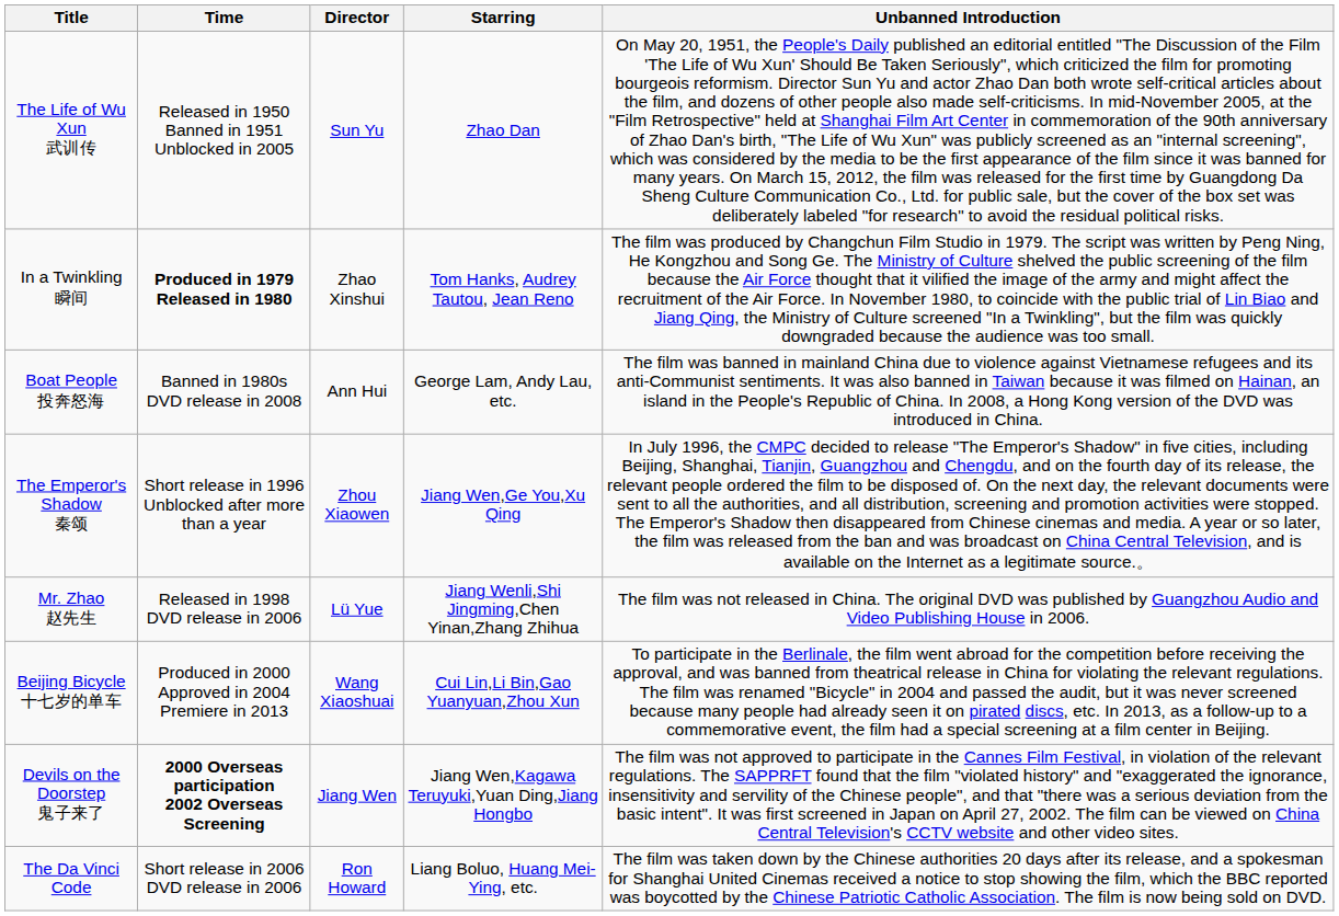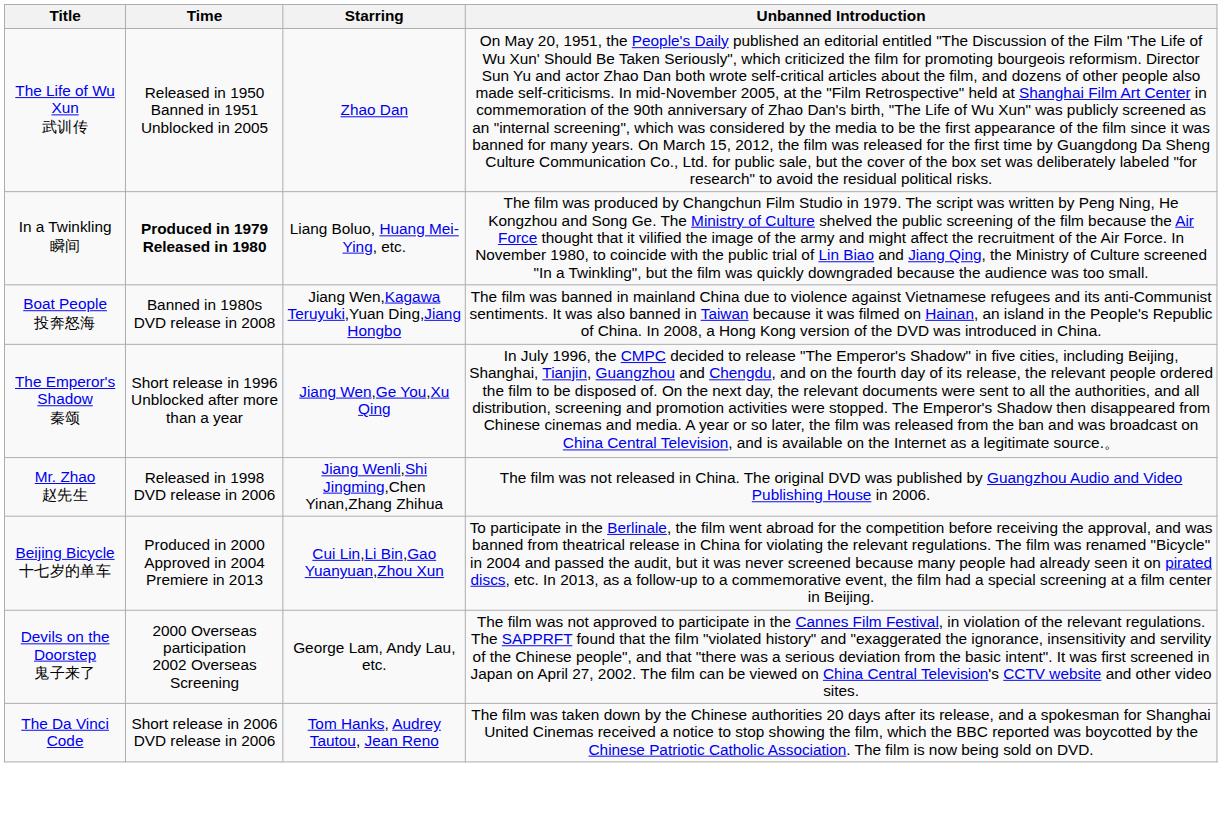- column: Director | Sun Yu | Zhao Xinshui | Ann Hui | Zhou Xiaowen | Lü Yue | Wang Xiaoshuai | Jiang Wen | Ron Howard
In a Twinkling 瞬间 | Starring: Tom Hanks, Audrey Tautou, Jean Reno -> Liang Boluo, Huang Mei-Ying, etc.
Boat People 投奔怒海 | Starring: George Lam, Andy Lau, etc. -> Jiang Wen,Kagawa Teruyuki,Yuan Ding,Jiang Hongbo
Devils on the Doorstep 鬼子来了 | Time: bold -> normal
Devils on the Doorstep 鬼子来了 | Starring: Jiang Wen,Kagawa Teruyuki,Yuan Ding,Jiang Hongbo -> George Lam, Andy Lau, etc.
The Da Vinci Code | Starring: Liang Boluo, Huang Mei-Ying, etc. -> Tom Hanks, Audrey Tautou, Jean Reno
